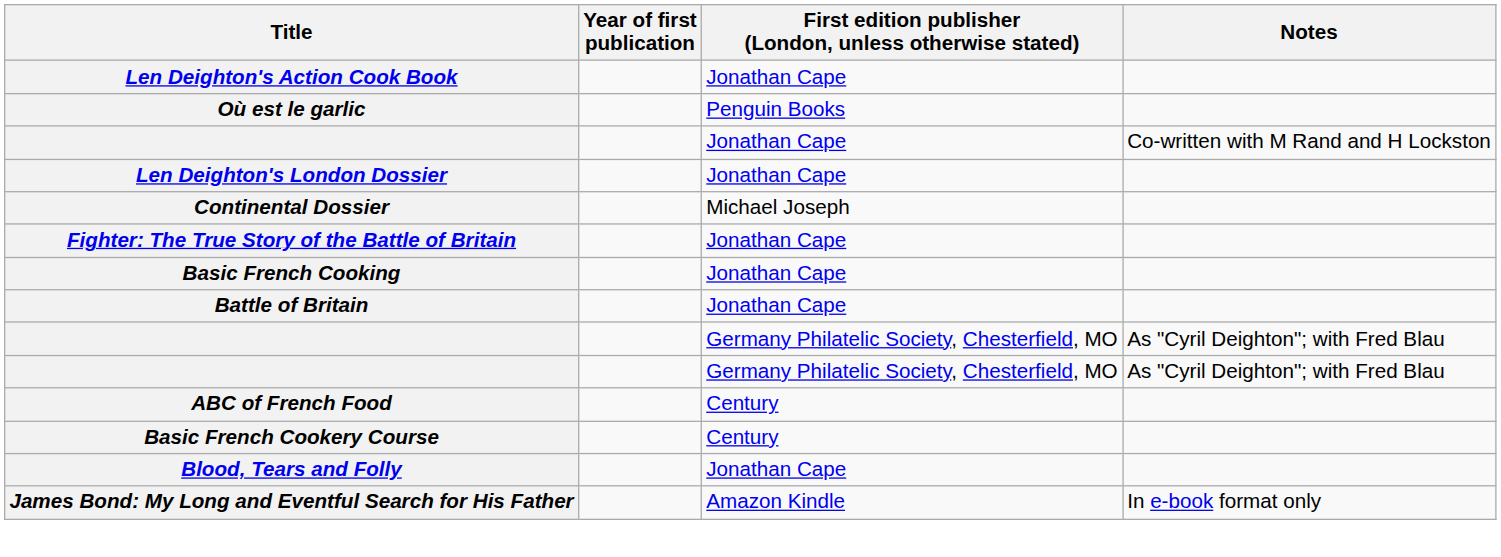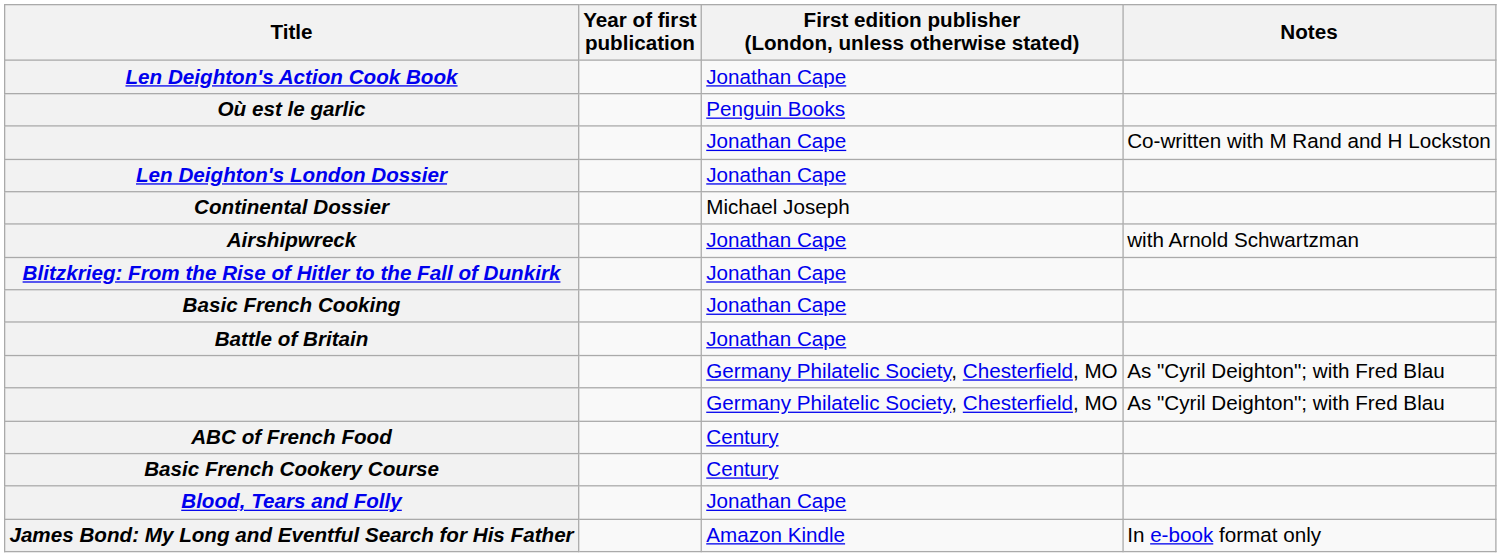- row: Fighter: The True Story of the Battle of Britain | Jonathan Cape
+ row: Airshipwreck | Jonathan Cape | with Arnold Schwartzman
+ row: Blitzkrieg: From the Rise of Hitler to the Fall of Dunkirk | Jonathan Cape
